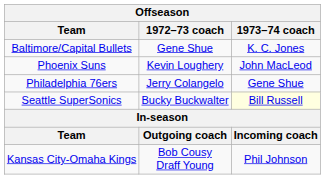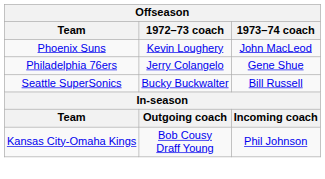- row: Baltimore/Capital Bullets | Gene Shue | K. C. Jones
Seattle SuperSonics | 1973–74 coach: lightyellow background -> no background
